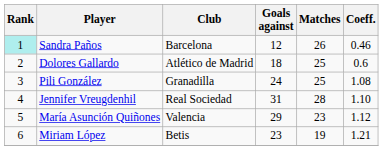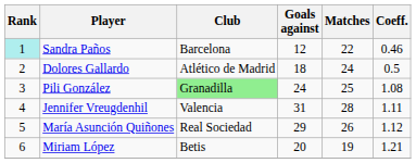Sandra Paños | Matches: 26 -> 22
Dolores Gallardo | Matches: 25 -> 24
Dolores Gallardo | Coeff.: 0.6 -> 0.5
Pili González | Club: no background -> lightgreen background
Jennifer Vreugdenhil | Club: Real Sociedad -> Valencia
Jennifer Vreugdenhil | Coeff.: 1.10 -> 1.11
María Asunción Quiñones | Club: Valencia -> Real Sociedad
María Asunción Quiñones | Matches: 23 -> 26
Miriam López | Goals against: 23 -> 20
